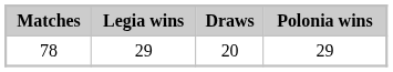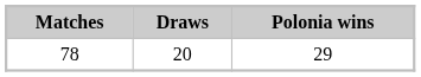- column: Legia wins | 29
